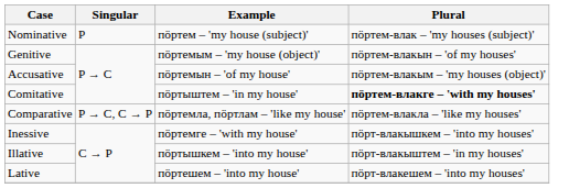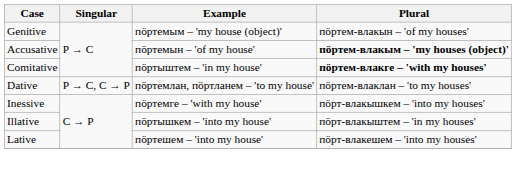- row: Nominative | P | пӧртем – 'my house (subject)' | пӧртем-влак – 'my houses (subject)'
Accusative | Plural: normal -> bold
+ row: Dative | P → C, C → P | пӧртемлан, пӧртланем – 'to my house' | пӧртем-влаклан – 'to my houses'
- row: Comparative | P → C, C → P | пӧртемла, пӧртлам – 'like my house' | пӧртем-влакла – 'like my houses'
